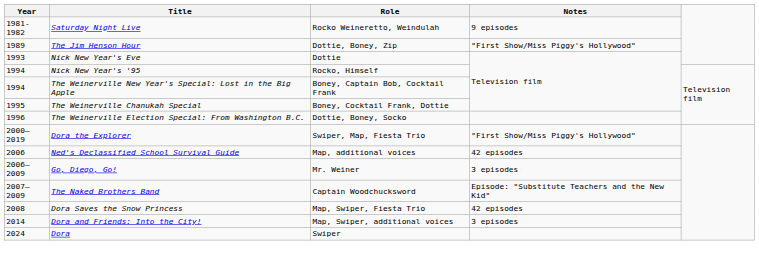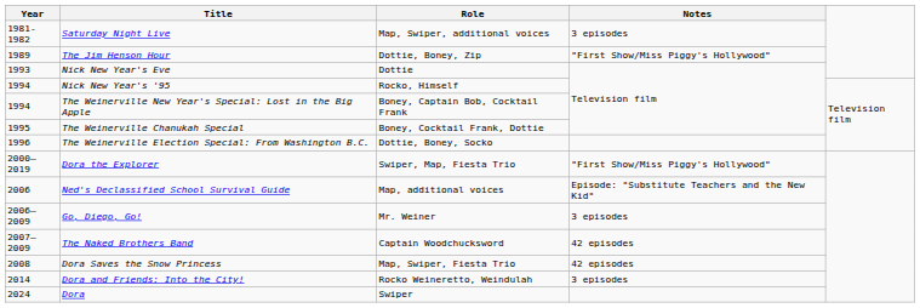Saturday Night Live | Role: Rocko Weineretto, Weindulah -> Map, Swiper, additional voices
Saturday Night Live | Notes: 9 episodes -> 3 episodes
Ned's Declassified School Survival Guide | Notes: 42 episodes -> Episode: "Substitute Teachers and the New Kid"
The Naked Brothers Band | Notes: Episode: "Substitute Teachers and the New Kid" -> 42 episodes
Dora and Friends: Into the City! | Role: Map, Swiper, additional voices -> Rocko Weineretto, Weindulah
